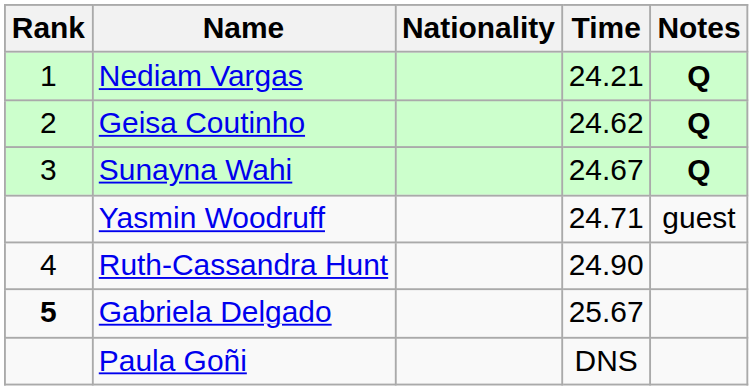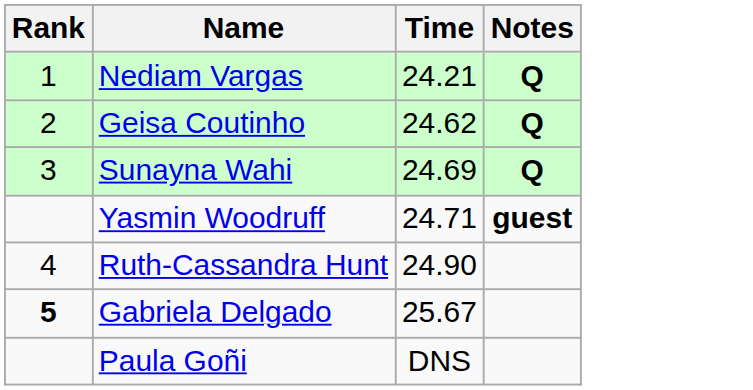- column: Nationality
Sunayna Wahi | Time: 24.67 -> 24.69
Yasmin Woodruff | Notes: normal -> bold
